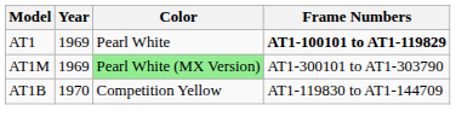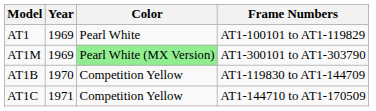AT1 | Frame Numbers: bold -> normal
+ row: AT1C | 1971 | Competition Yellow | AT1-144710 to AT1-170509
